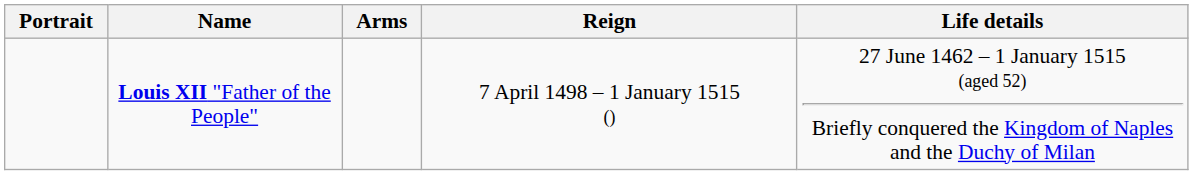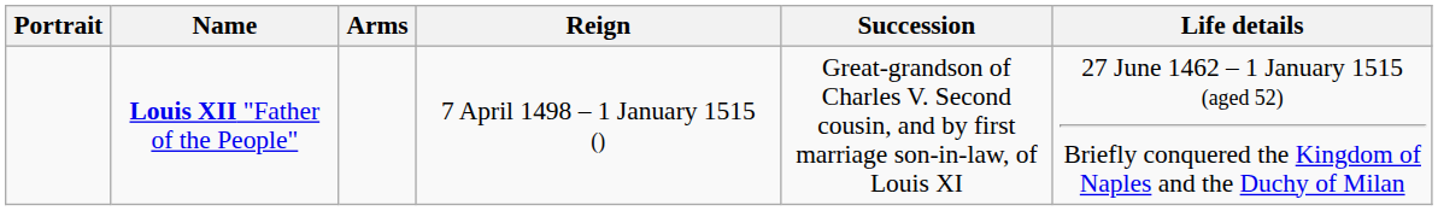+ column: Succession | Great-grandson of Charles V. Second cousin, and by first marriage son-in-law, of Louis XI
